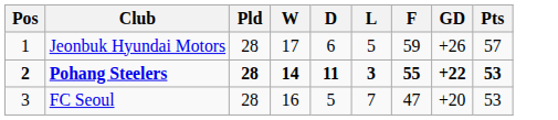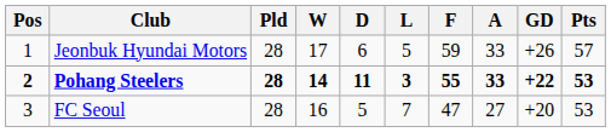+ column: A | 33 | 33 | 27
